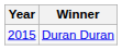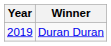Duran Duran | Year: 2015 -> 2019
